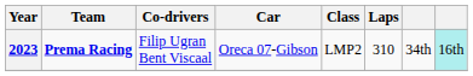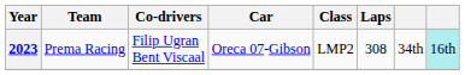2023 | Team: bold -> normal
2023 | Laps: 310 -> 308
